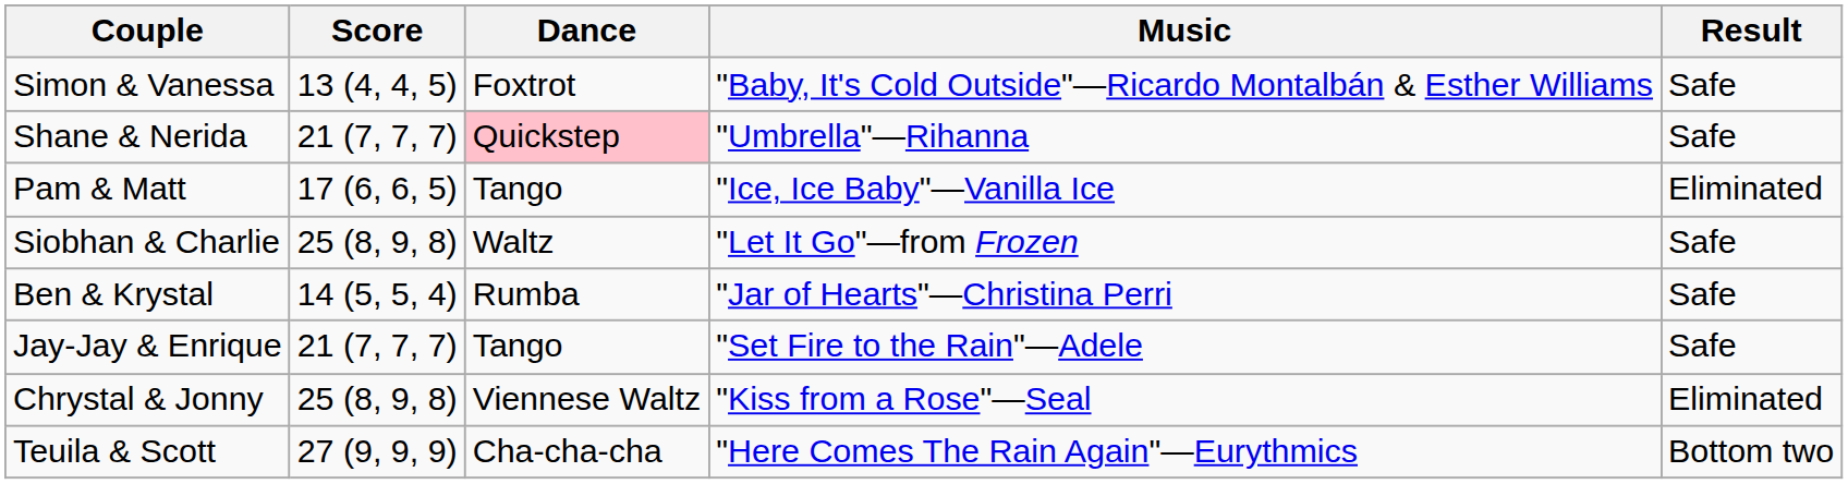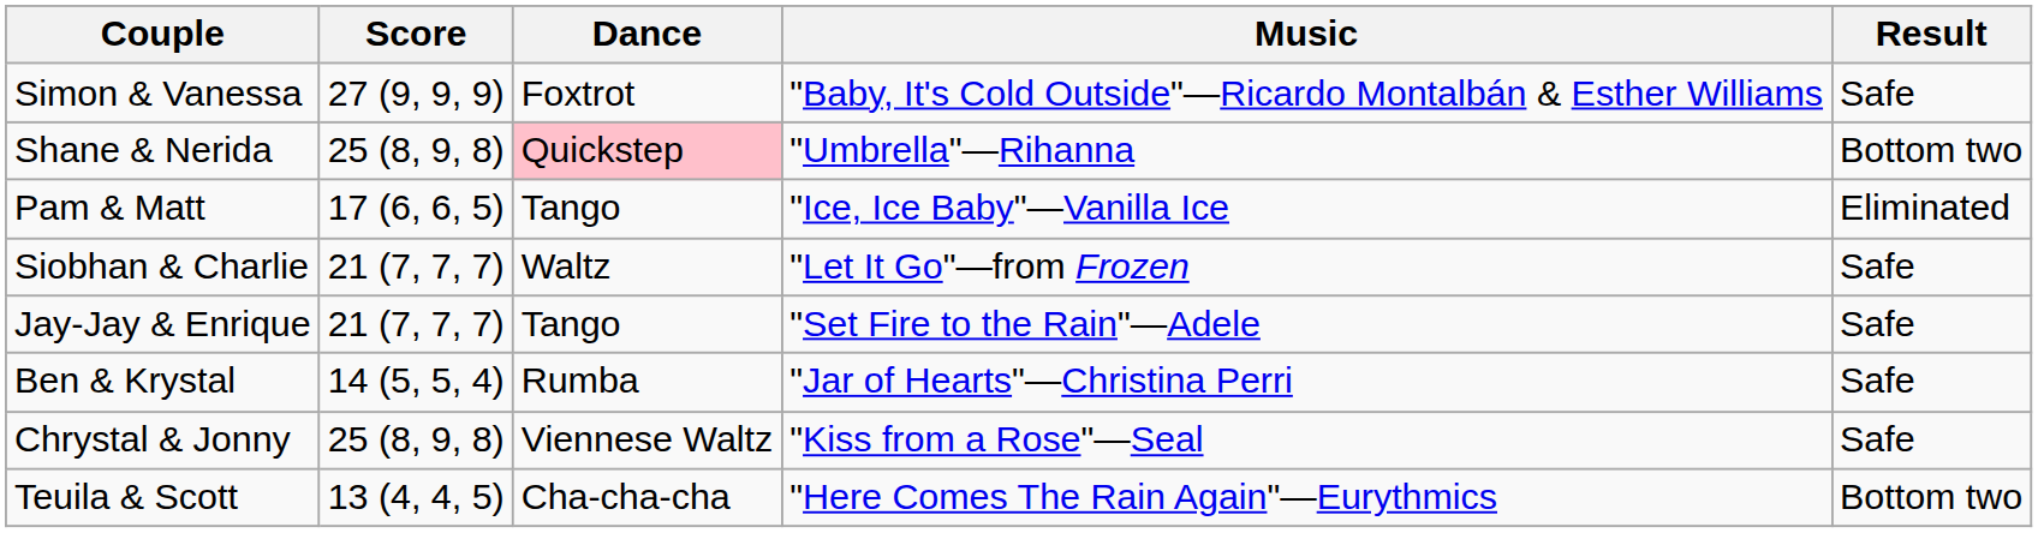Simon & Vanessa | Score: 13 (4, 4, 5) -> 27 (9, 9, 9)
Shane & Nerida | Score: 21 (7, 7, 7) -> 25 (8, 9, 8)
Shane & Nerida | Result: Safe -> Bottom two
Siobhan & Charlie | Score: 25 (8, 9, 8) -> 21 (7, 7, 7)
rows swapped: Ben & Krystal <-> Jay-Jay & Enrique
Chrystal & Jonny | Result: Eliminated -> Safe
Teuila & Scott | Score: 27 (9, 9, 9) -> 13 (4, 4, 5)
